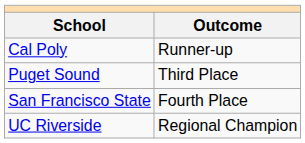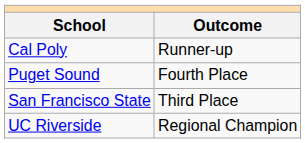Puget Sound | Outcome: Third Place -> Fourth Place
San Francisco State | Outcome: Fourth Place -> Third Place
